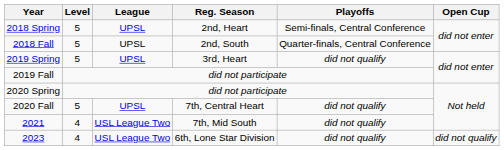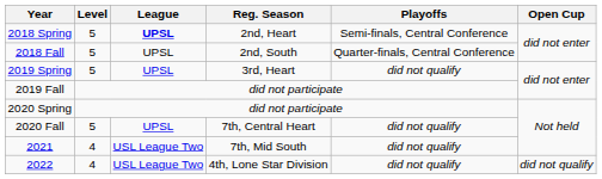2018 Spring | League: normal -> bold
+ row: 2022 | 4 | USL League Two | 4th, Lone Star Division | did not qualify | did not qualify
- row: 2023 | 4 | USL League Two | 6th, Lone Star Division | did not qualify | did not qualify
